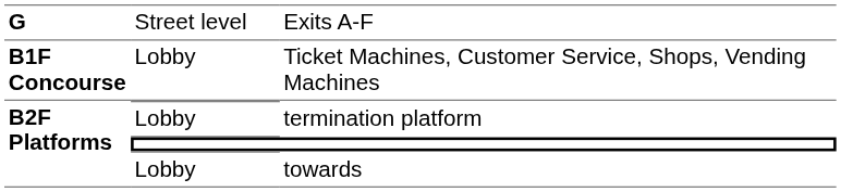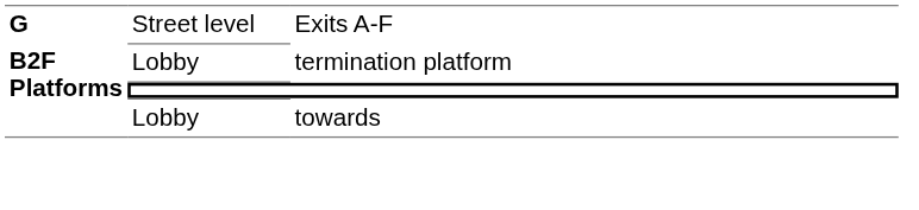- row: B1F Concourse | Lobby | Ticket Machines, Customer Service, Shops, Vending Machines
